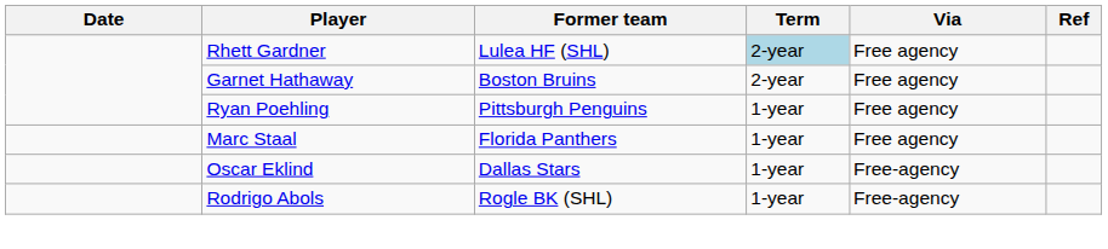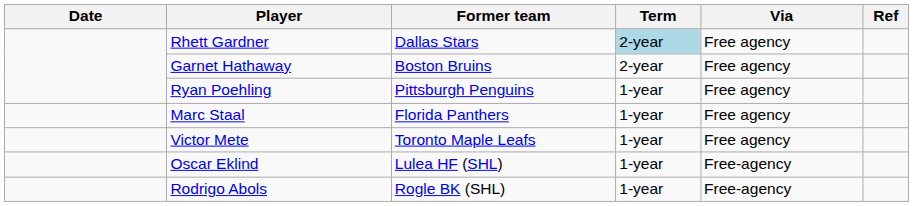Rhett Gardner | Former team: Lulea HF (SHL) -> Dallas Stars
+ row: Victor Mete | Toronto Maple Leafs | 1-year | Free agency
Oscar Eklind | Former team: Dallas Stars -> Lulea HF (SHL)
